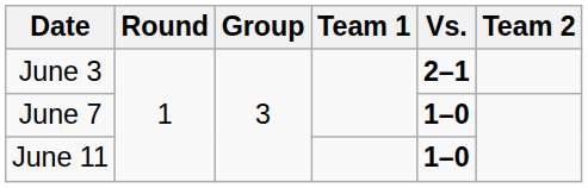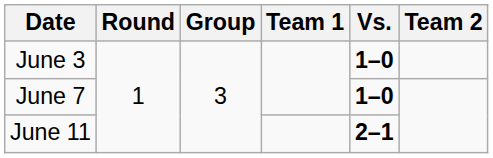June 3 | Vs.: 2–1 -> 1–0
June 11 | Vs.: 1–0 -> 2–1
